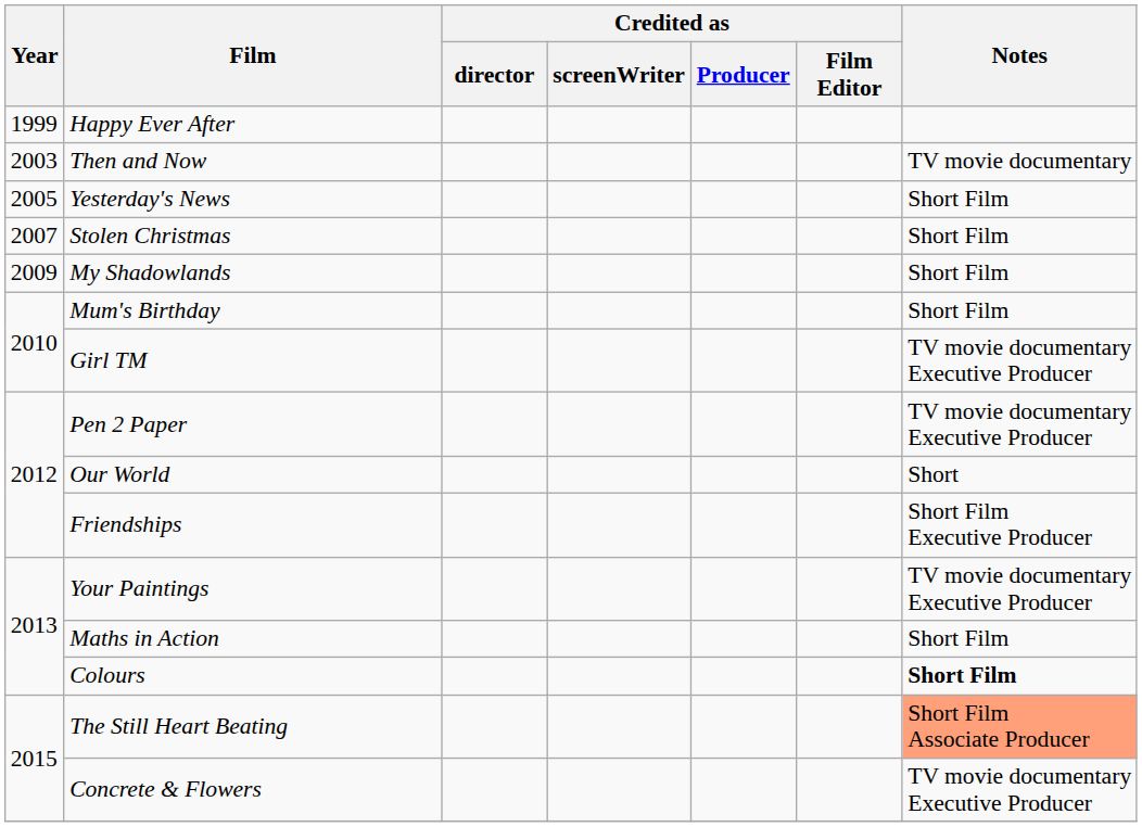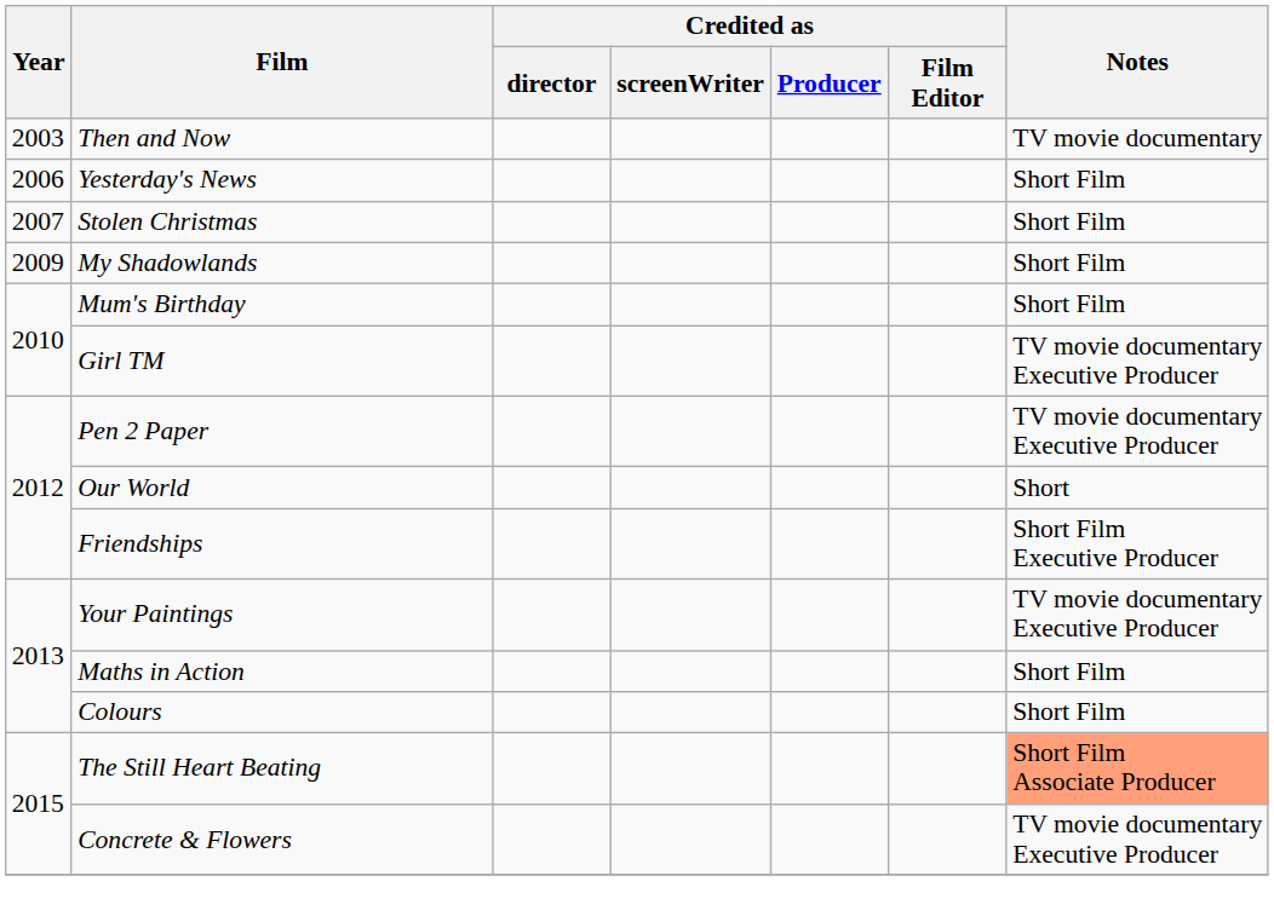- row: 1999 | Happy Ever After
Yesterday's News | Year: 2005 -> 2006
Colours | Notes: bold -> normal
